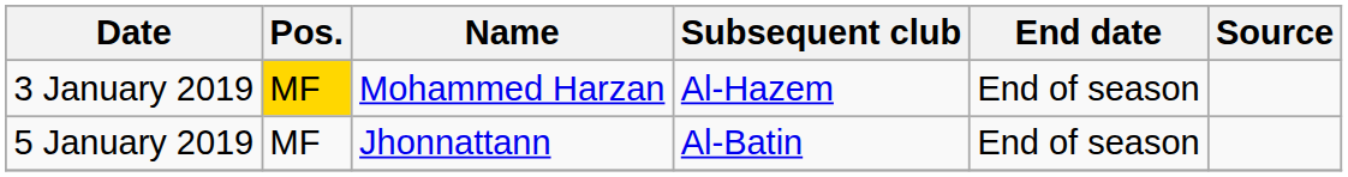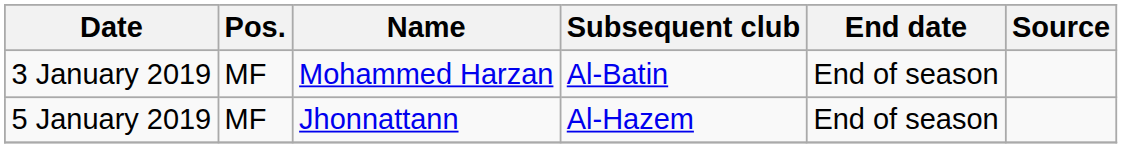3 January 2019 | Pos.: gold background -> no background
3 January 2019 | Subsequent club: Al-Hazem -> Al-Batin
5 January 2019 | Subsequent club: Al-Batin -> Al-Hazem
